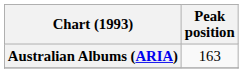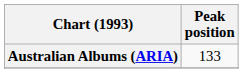Australian Albums (ARIA) | Peak position: 163 -> 133
